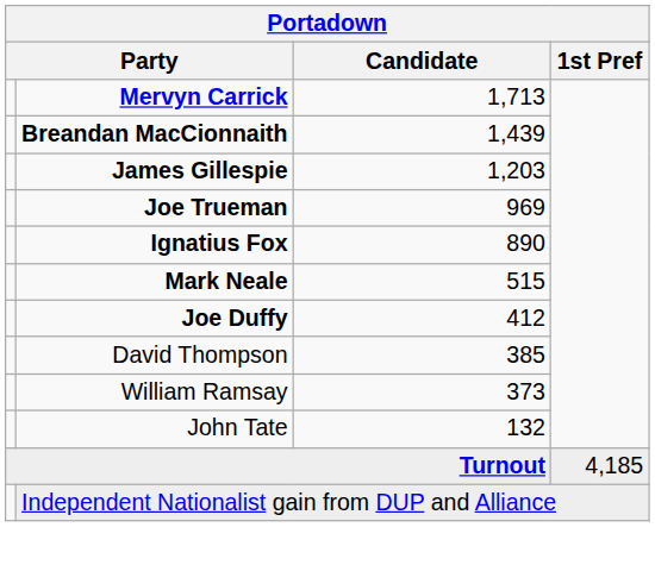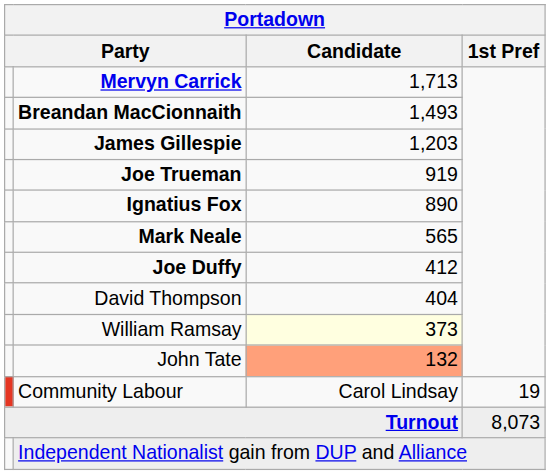Breandan MacCionnaith | Candidate: 1,439 -> 1,493
Joe Trueman | Candidate: 969 -> 919
Mark Neale | Candidate: 515 -> 565
David Thompson | Candidate: 385 -> 404
William Ramsay | Candidate: no background -> lightyellow background
John Tate | Candidate: no background -> lightsalmon background
+ row: Community Labour | Carol Lindsay | 19
Turnout | 1st Pref: 4,185 -> 8,073
